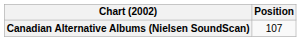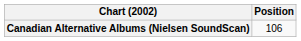Canadian Alternative Albums (Nielsen SoundScan) | Position: 107 -> 106
